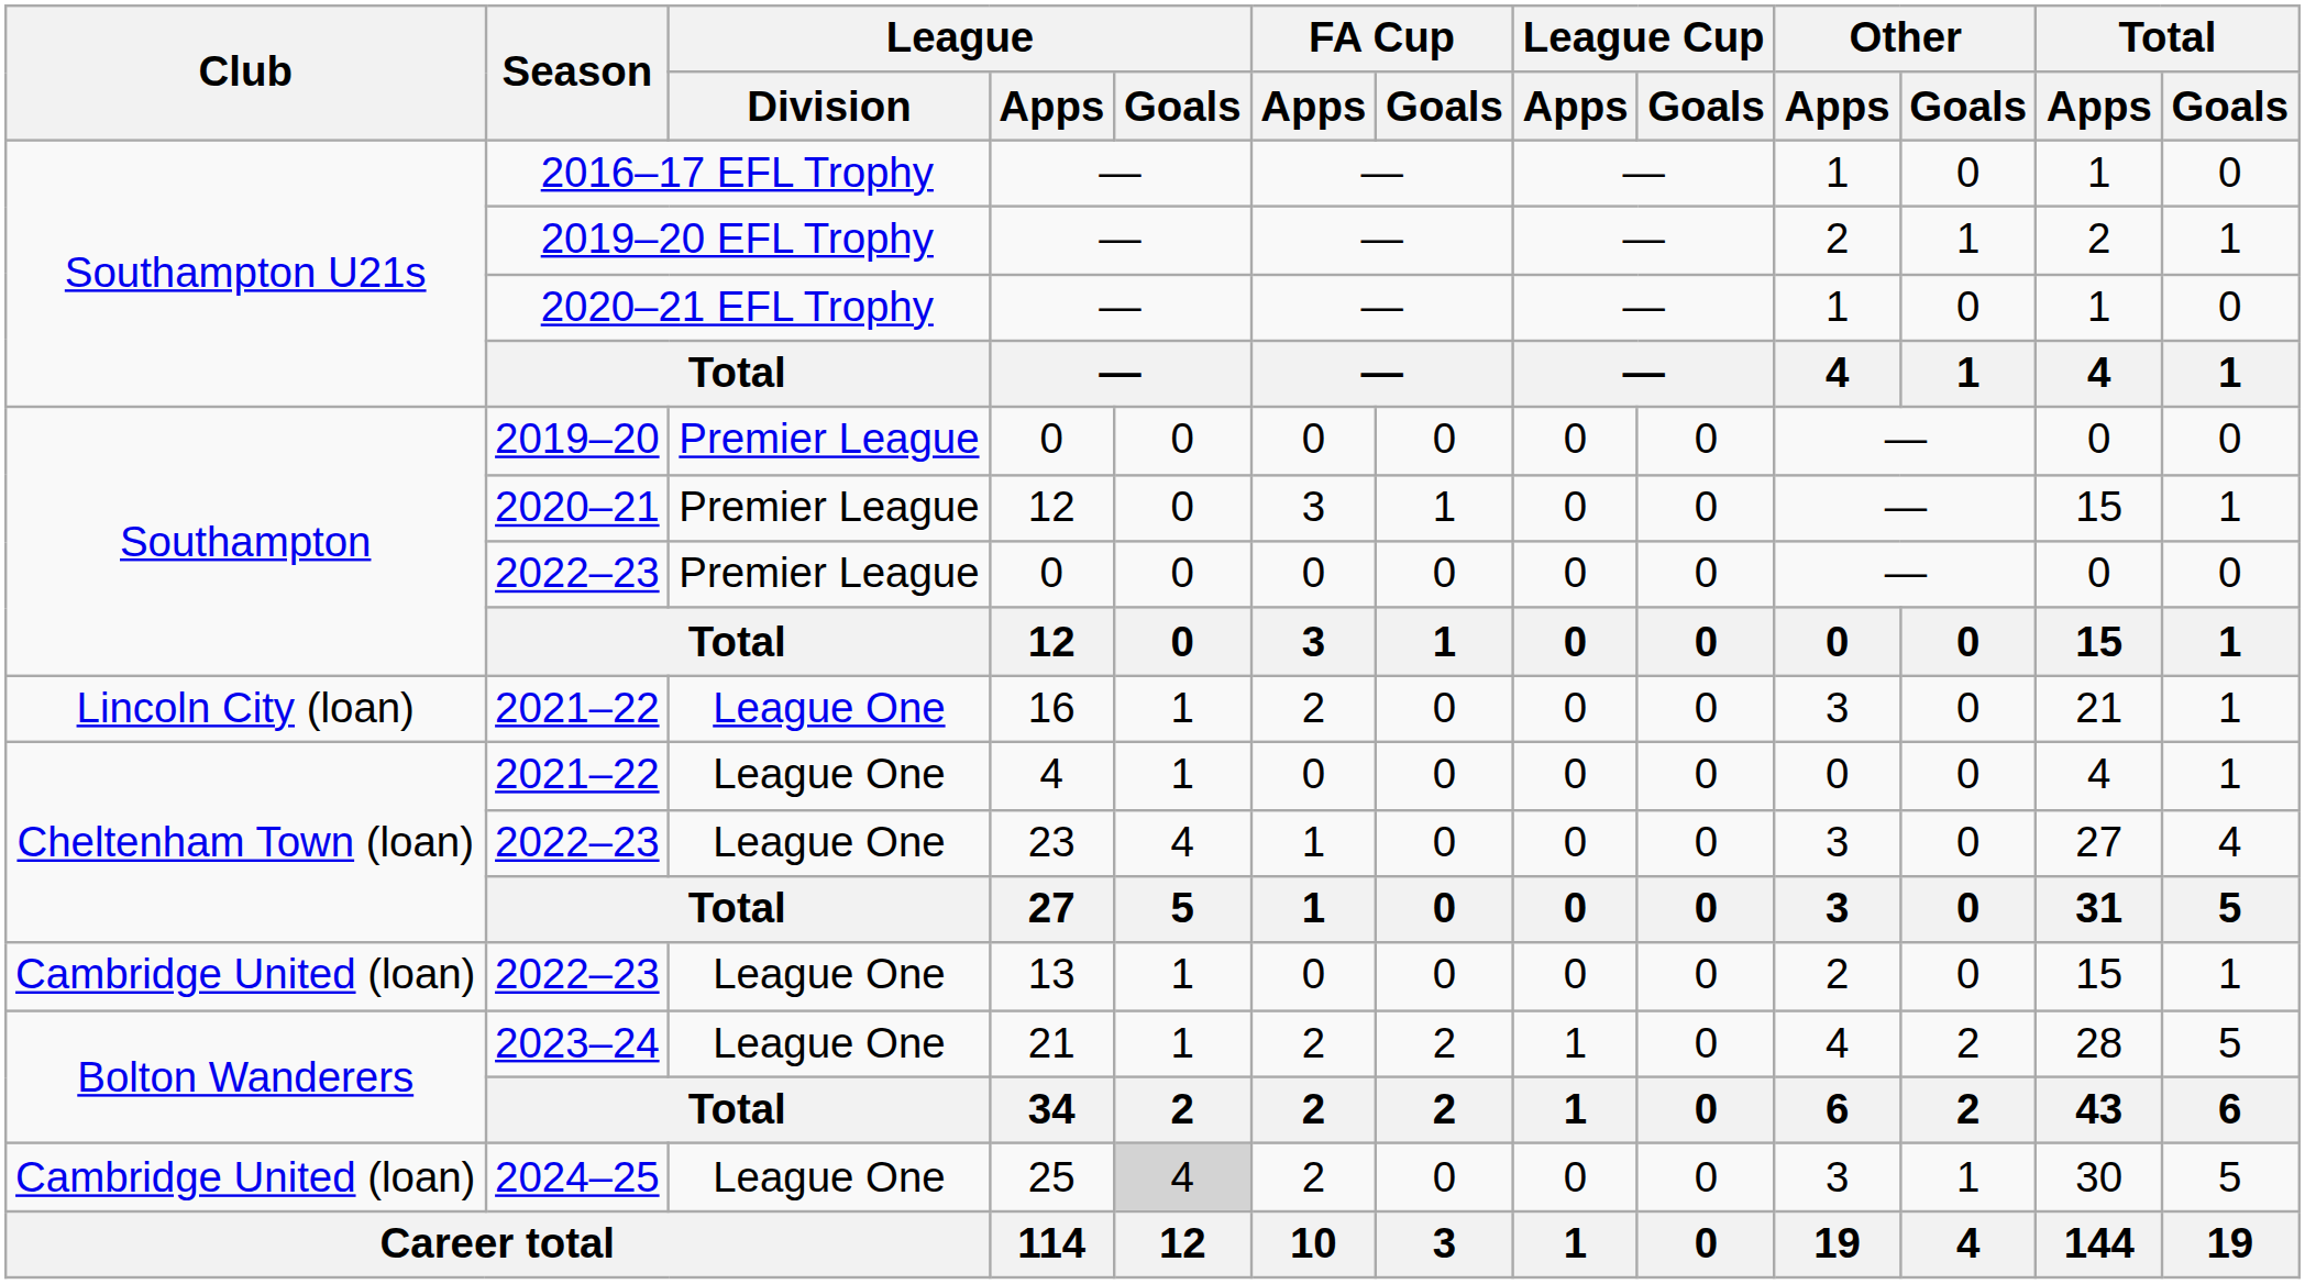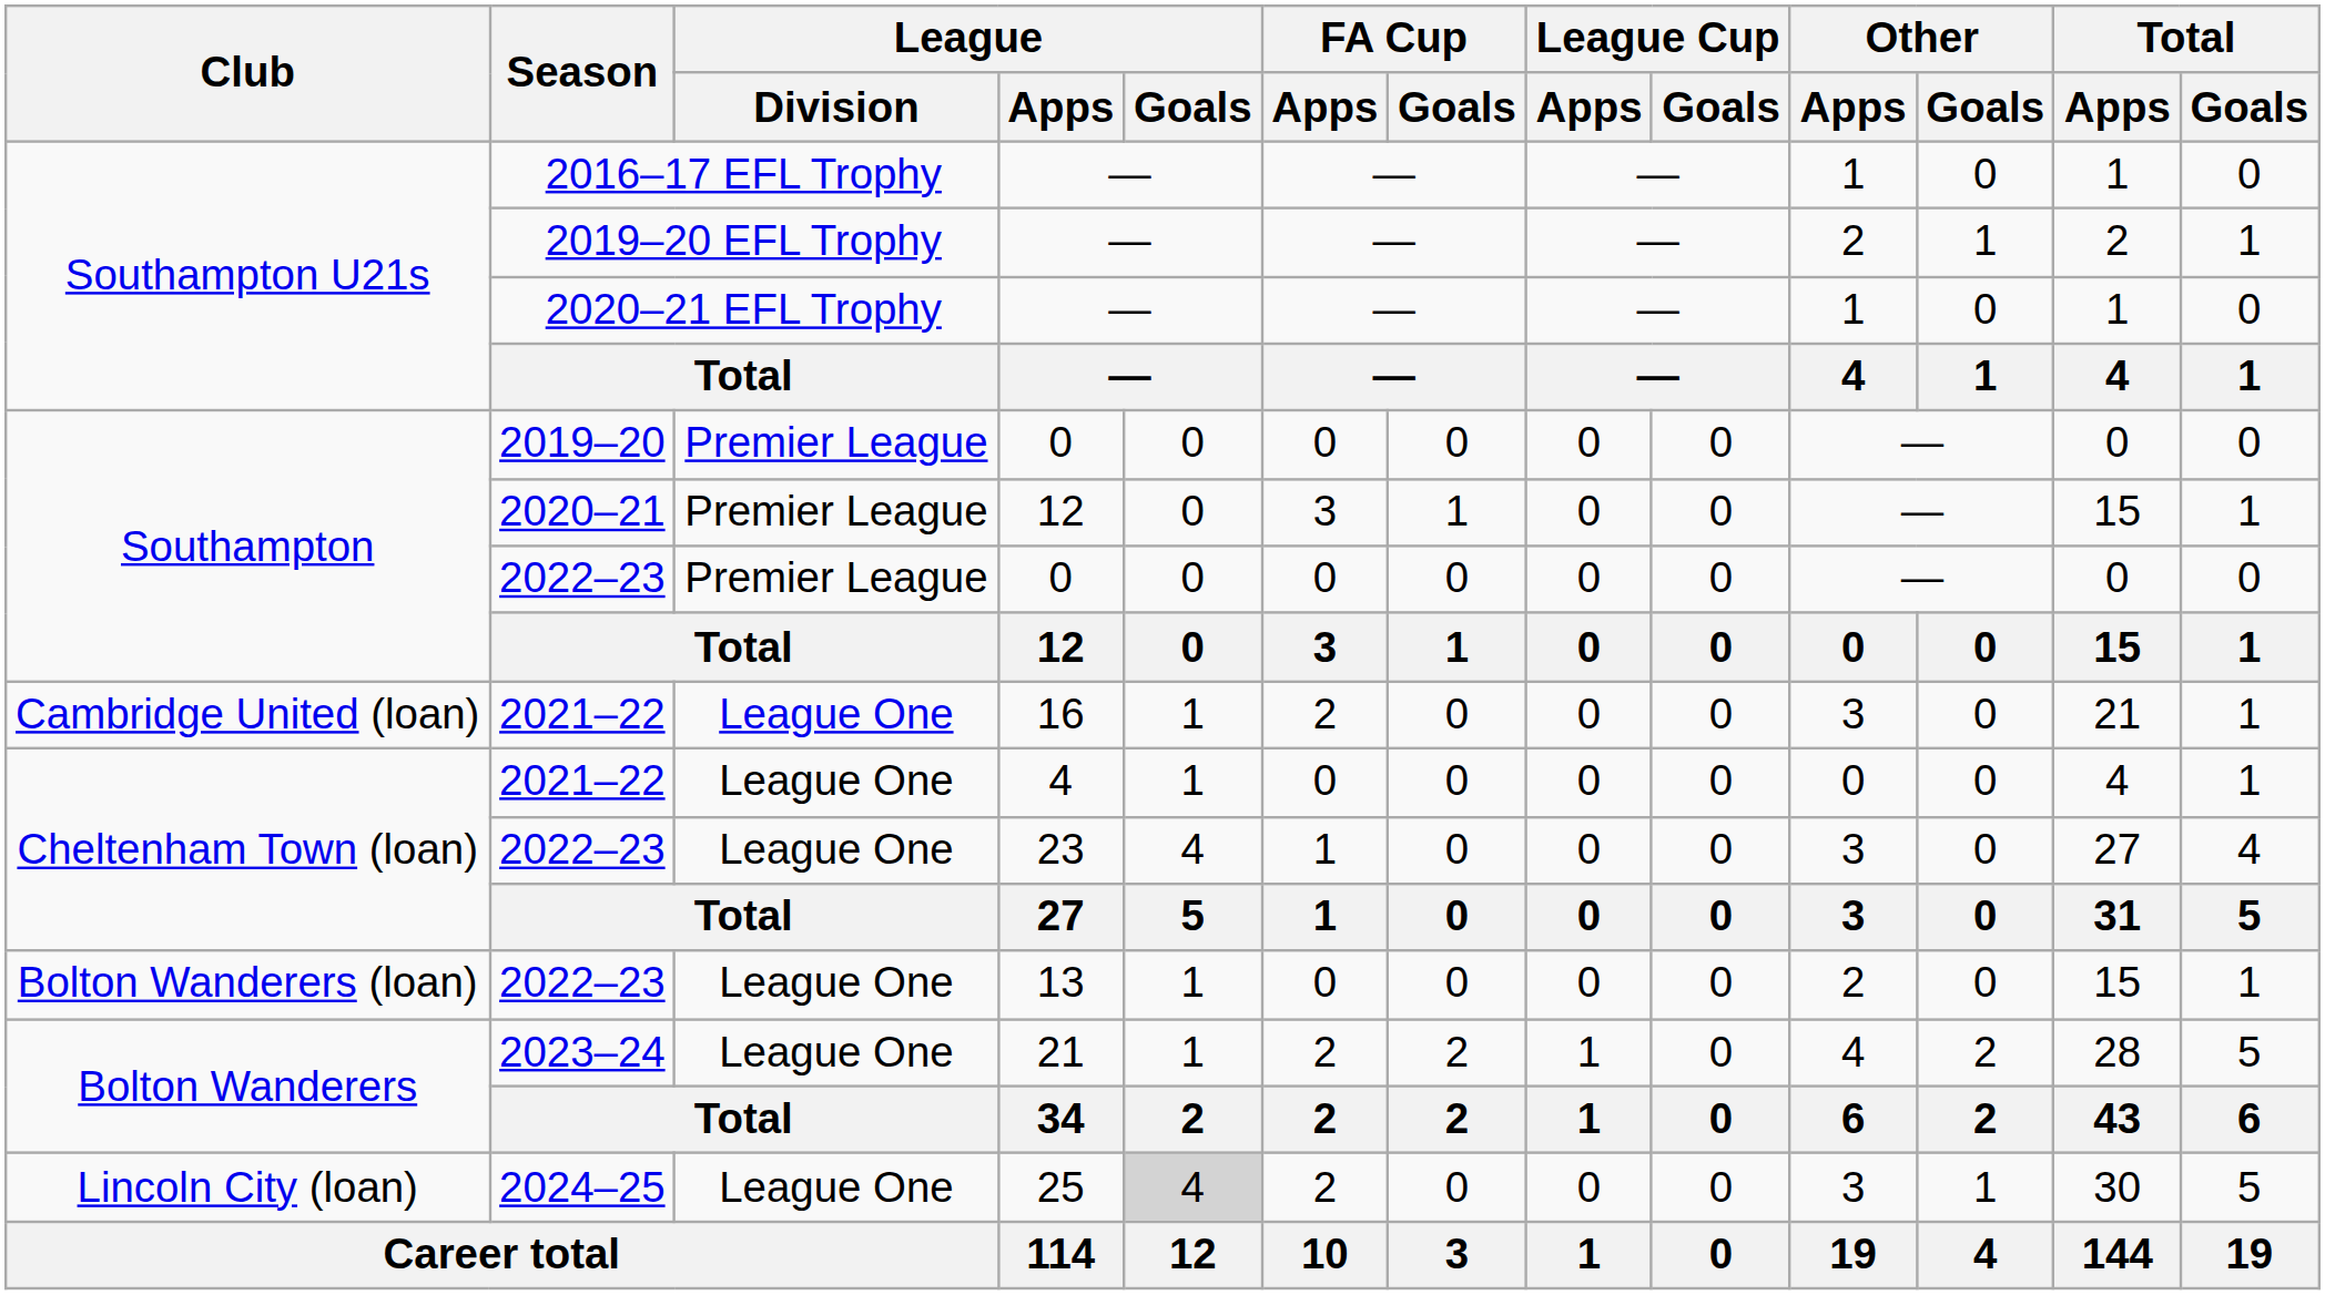2021–22 / 16 | Club: Lincoln City (loan) -> Cambridge United (loan)
2022–23 / 13 | Club: Cambridge United (loan) -> Bolton Wanderers (loan)
2024–25 | Club: Cambridge United (loan) -> Lincoln City (loan)
